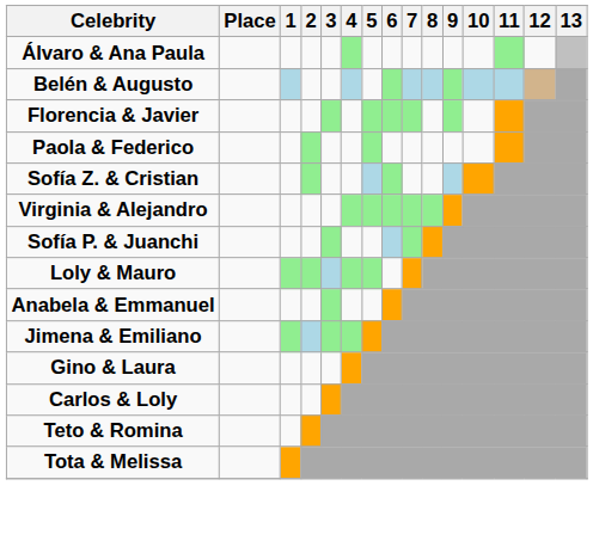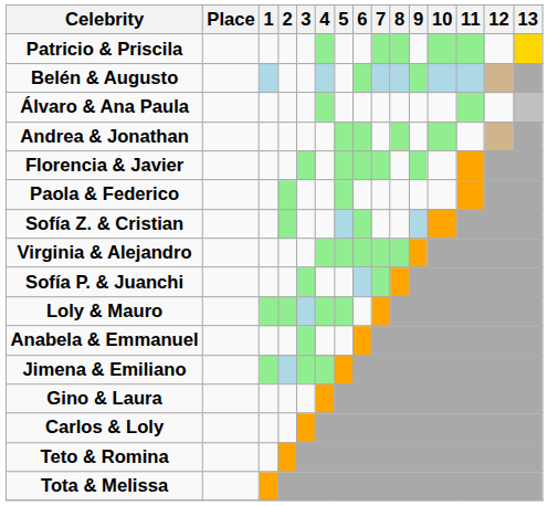+ row: Patricio & Priscila
rows swapped: Álvaro & Ana Paula <-> Belén & Augusto
+ row: Andrea & Jonathan
